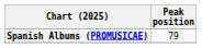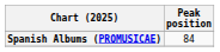Spanish Albums (PROMUSICAE) | Peak position: 79 -> 84
